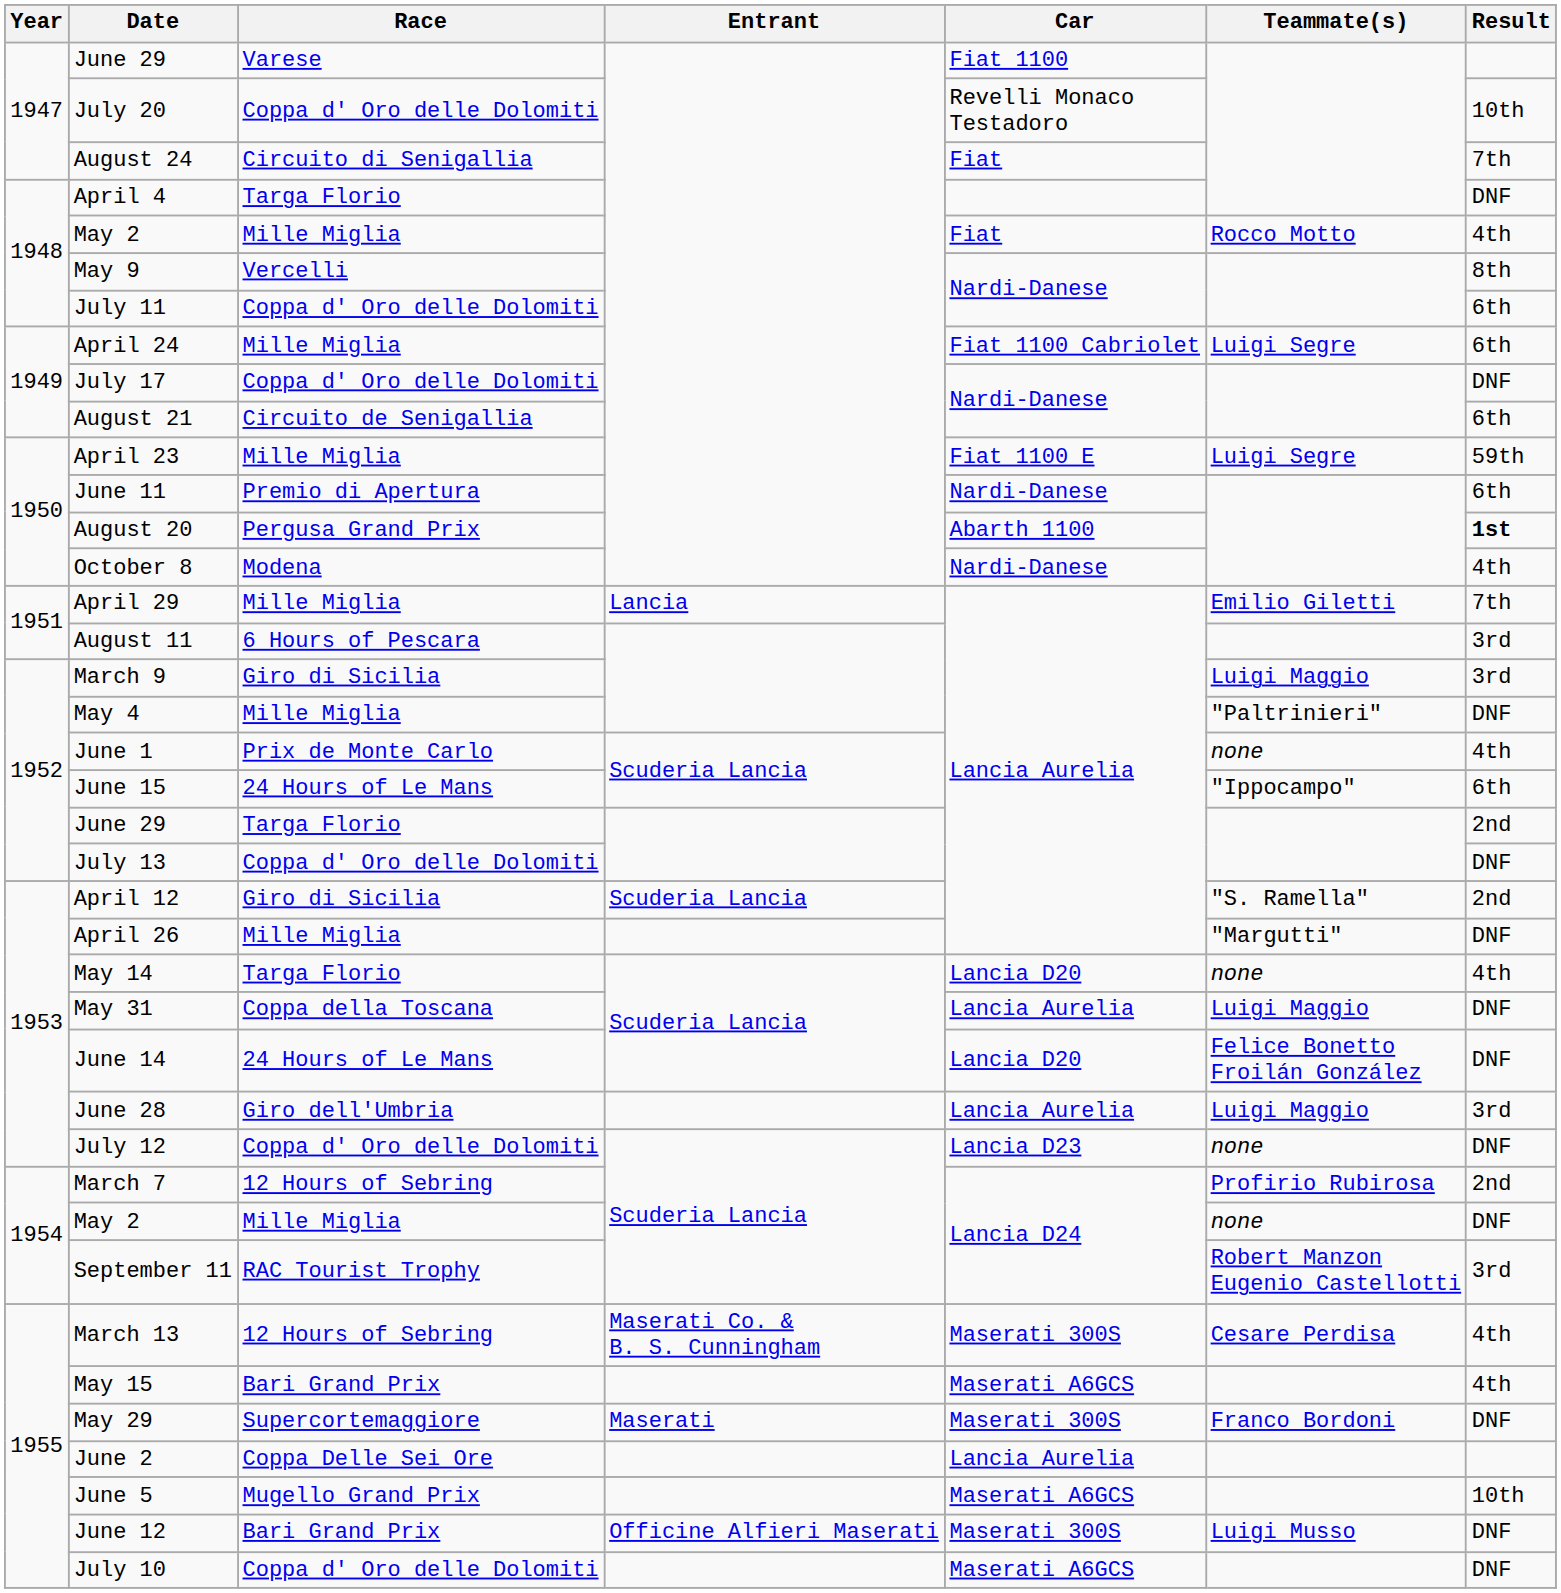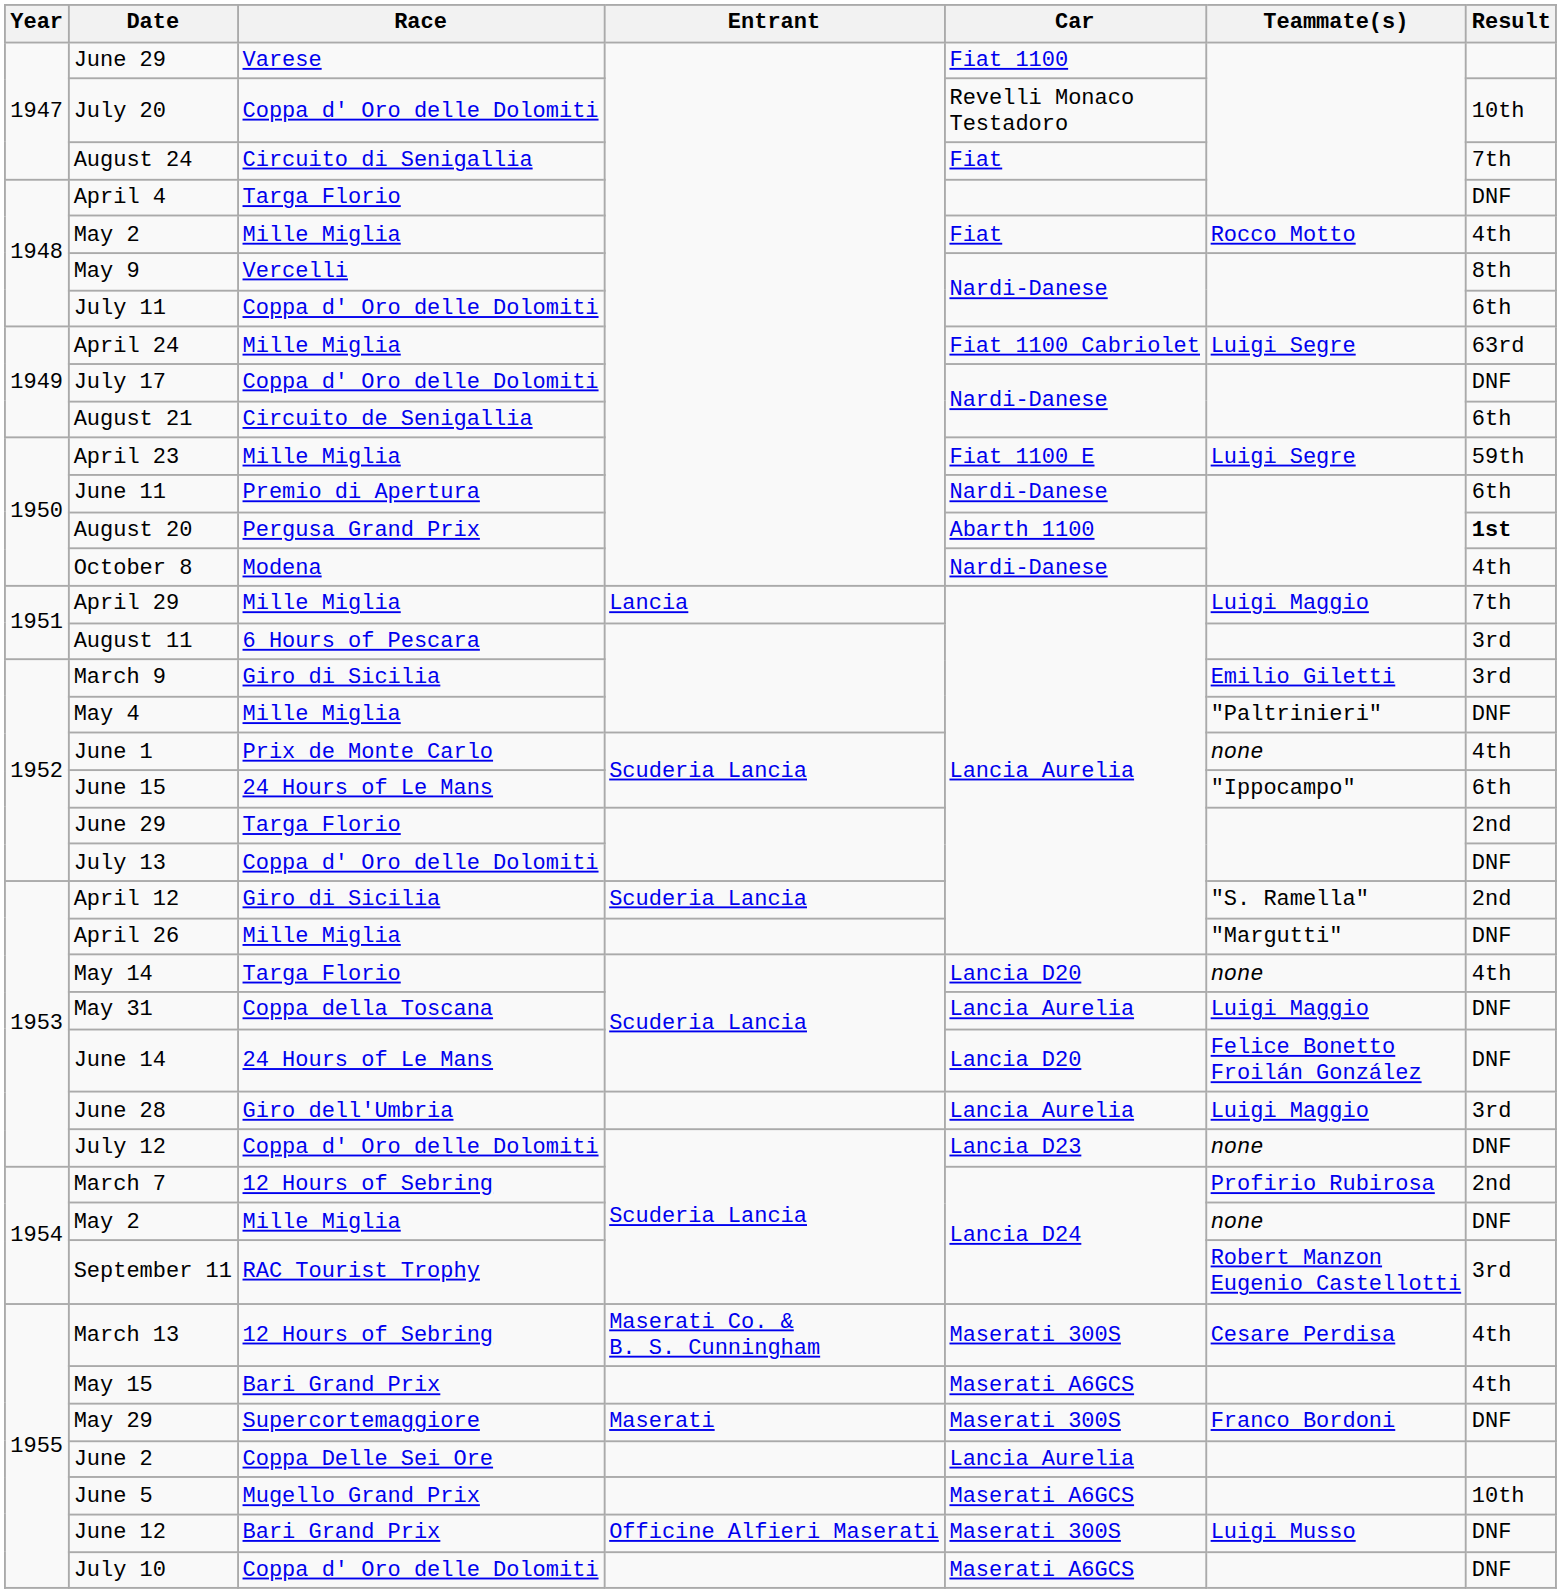April 24 | Result: 6th -> 63rd
April 29 | Teammate(s): Emilio Giletti -> Luigi Maggio
March 9 | Teammate(s): Luigi Maggio -> Emilio Giletti
